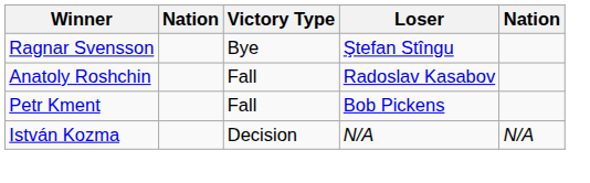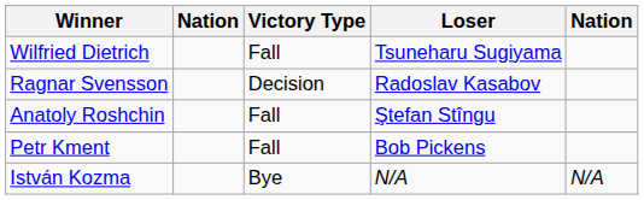+ row: Wilfried Dietrich | Fall | Tsuneharu Sugiyama
Ragnar Svensson | Victory Type: Bye -> Decision
Ragnar Svensson | Loser: Ştefan Stîngu -> Radoslav Kasabov
Anatoly Roshchin | Loser: Radoslav Kasabov -> Ştefan Stîngu
István Kozma | Victory Type: Decision -> Bye
